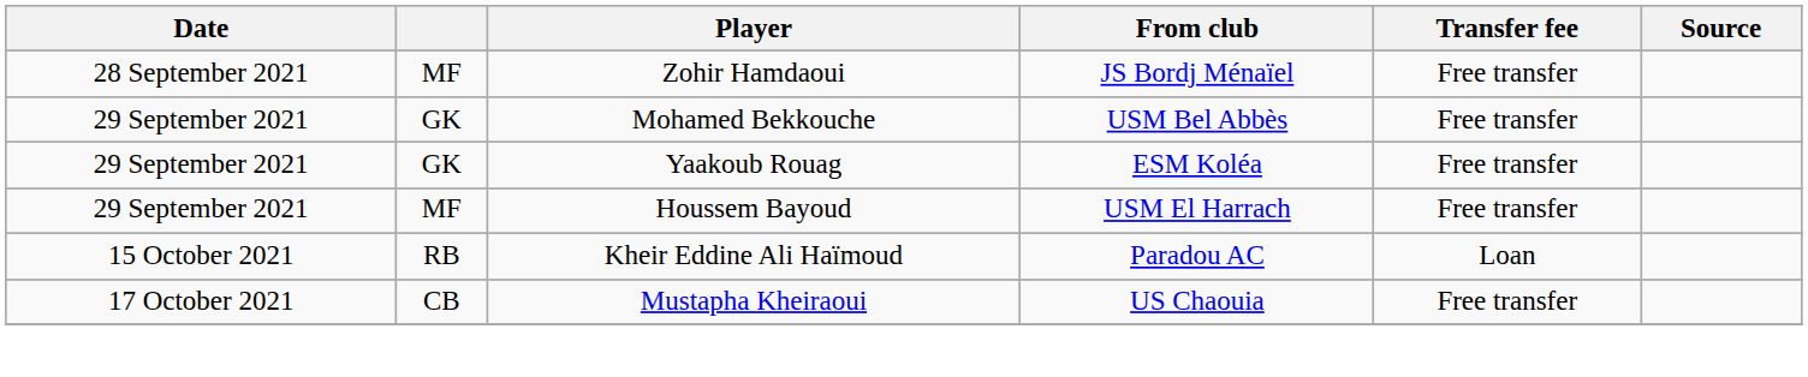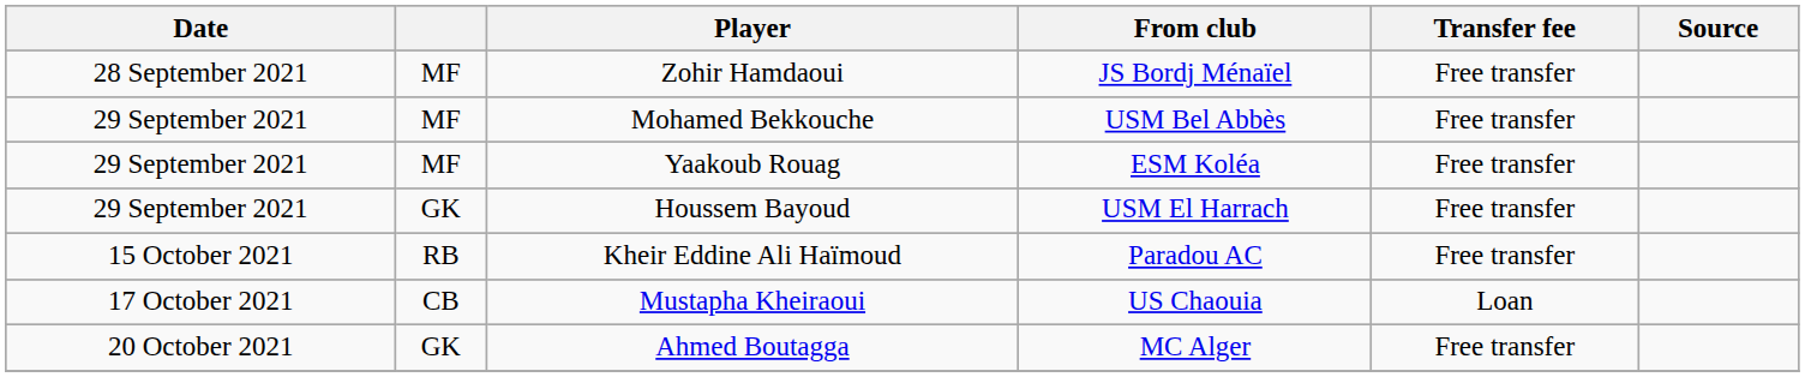Mohamed Bekkouche | column 2: GK -> MF
Yaakoub Rouag | column 2: GK -> MF
Houssem Bayoud | column 2: MF -> GK
Kheir Eddine Ali Haïmoud | Transfer fee: Loan -> Free transfer
Mustapha Kheiraoui | Transfer fee: Free transfer -> Loan
+ row: 20 October 2021 | GK | Ahmed Boutagga | MC Alger | Free transfer
